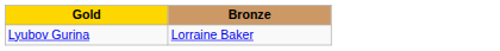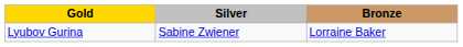+ column: Silver | Sabine Zwiener
